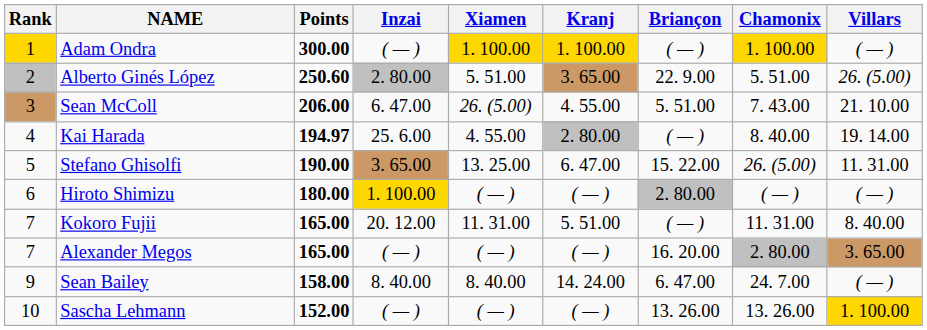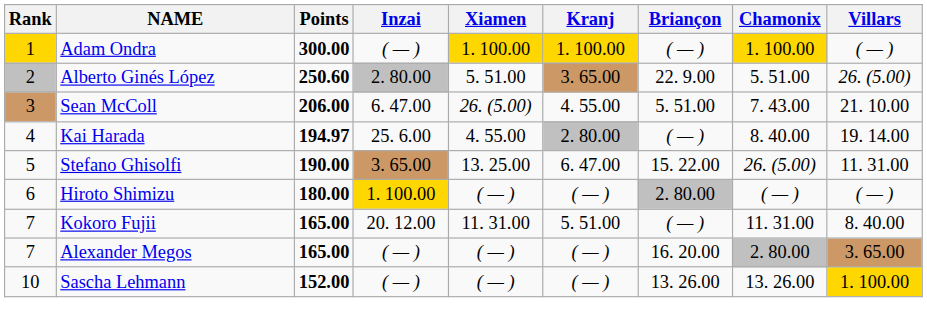- row: 9 | Sean Bailey | 158.00 | 8. 40.00 | 8. 40.00 | 14. 24.00 | 6. 47.00 | 24. 7.00 | ( — )
